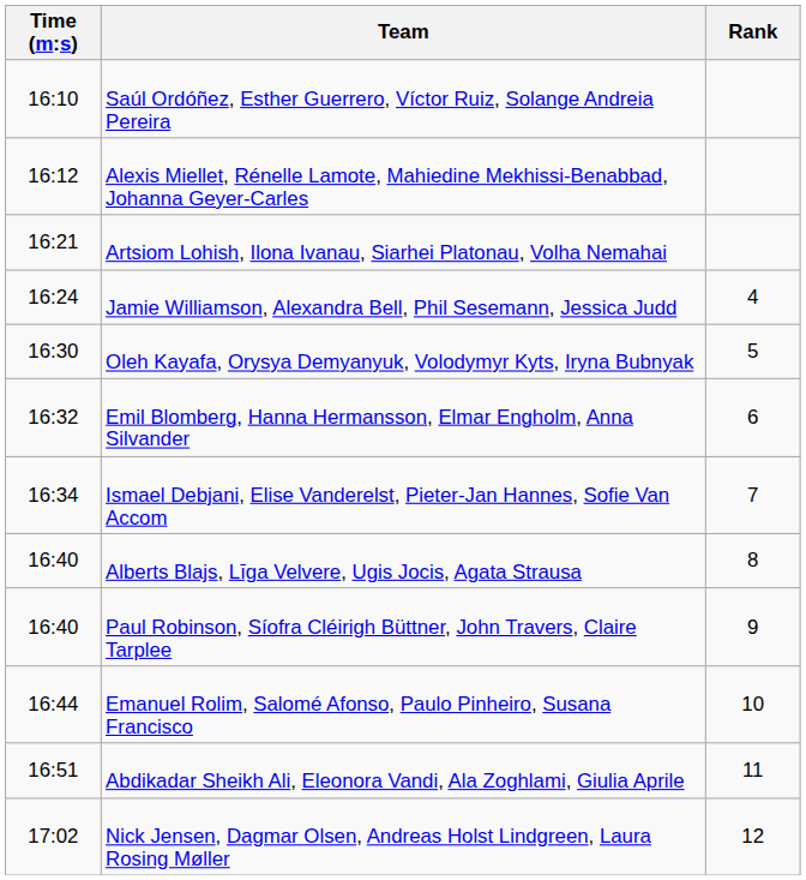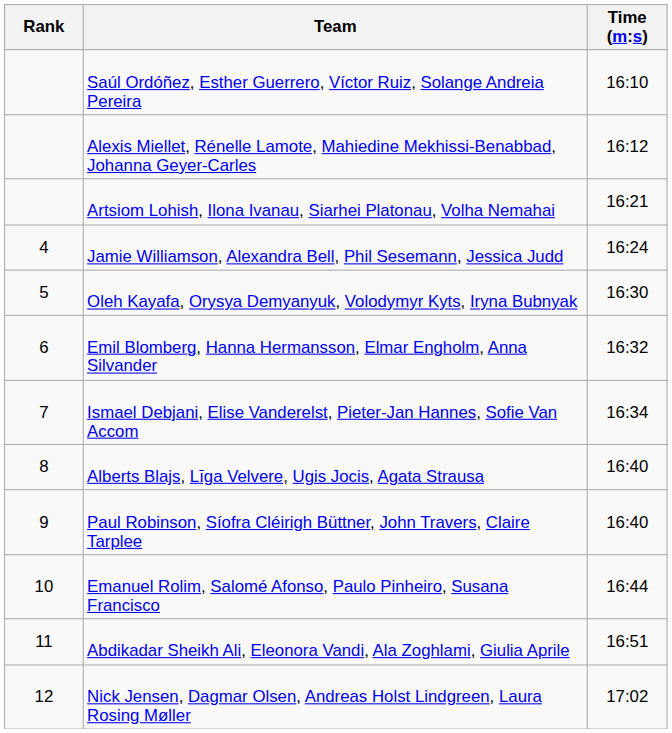columns swapped: Rank <-> Time (m:s)
